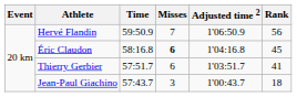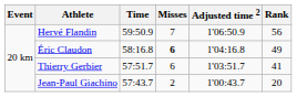Éric Claudon | Rank: 45 -> 49
Jean-Paul Giachino | Misses: 3 -> 2
Jean-Paul Giachino | Rank: 18 -> 20
